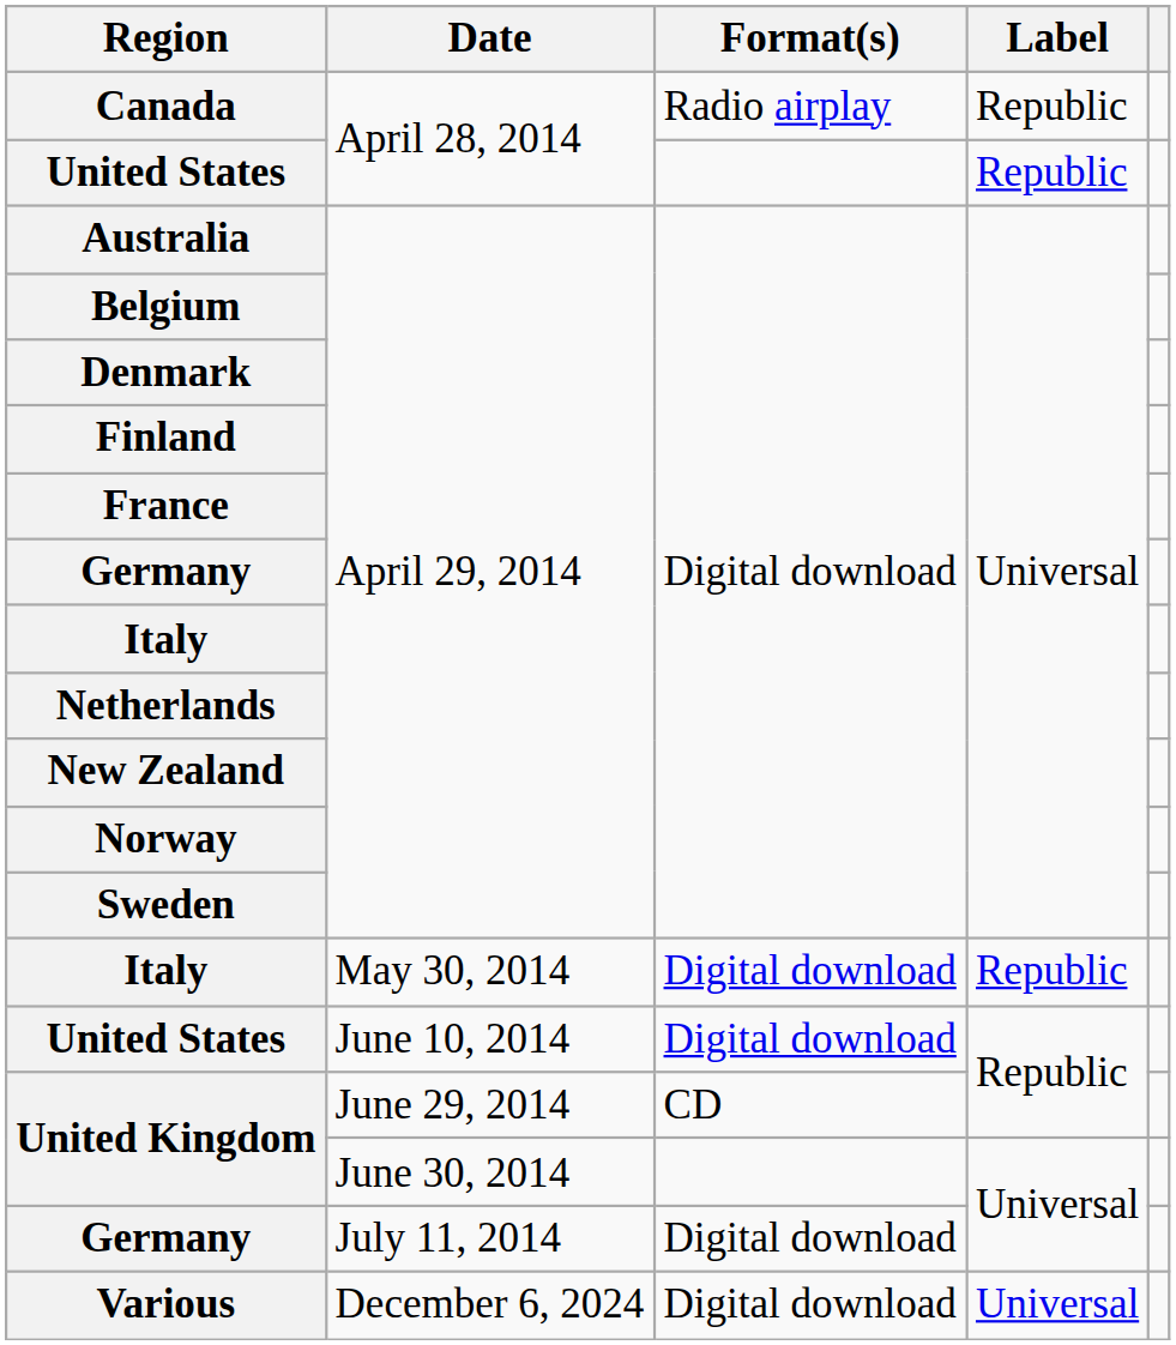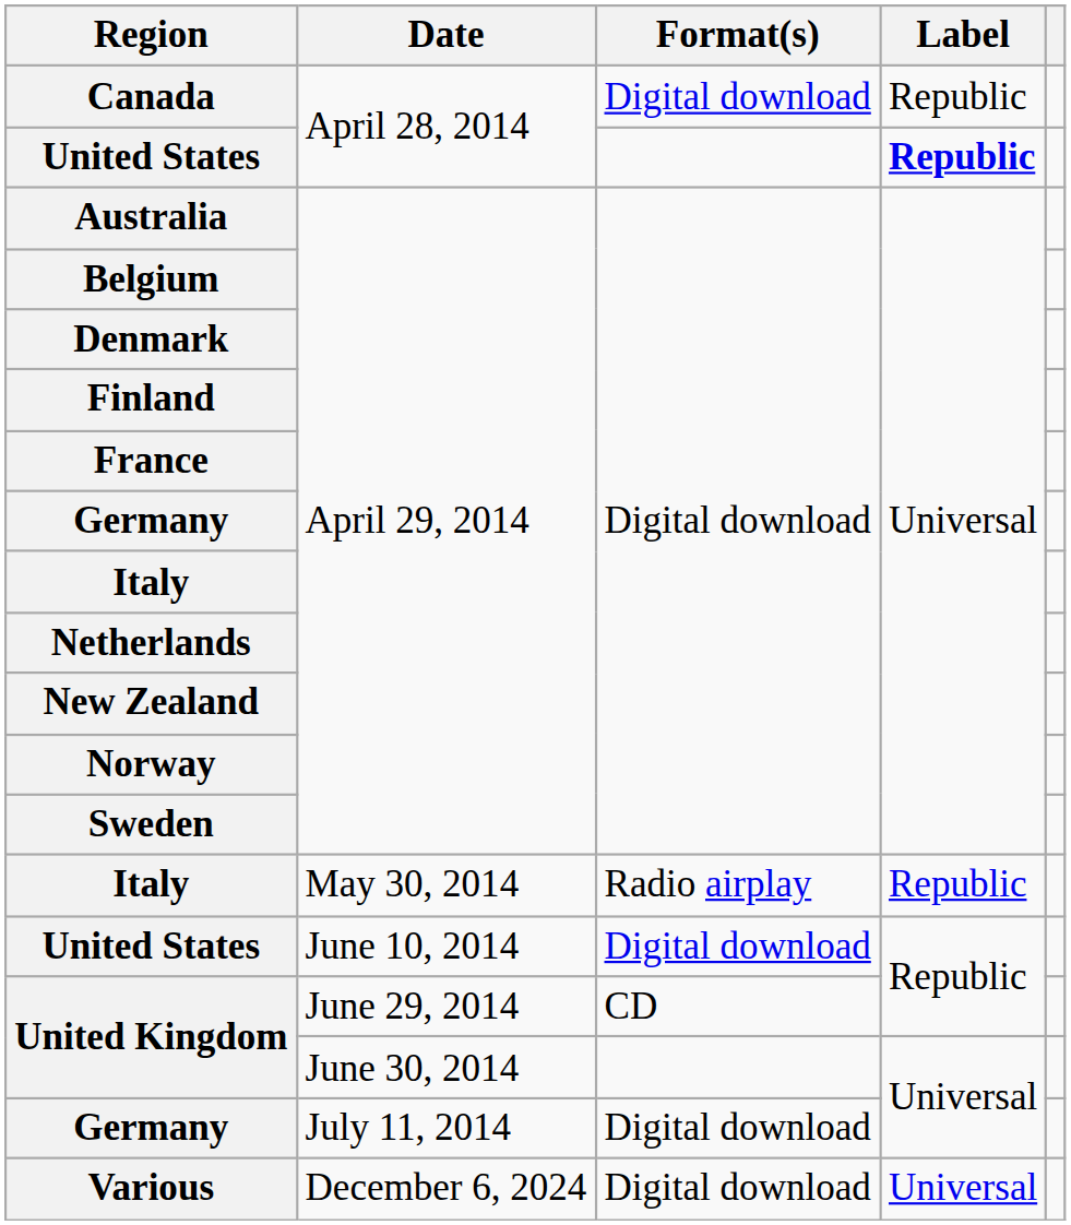Canada | Format(s): Radio airplay -> Digital download
United States / April 28, 2014 | Label: normal -> bold
Italy / May 30, 2014 | Format(s): Digital download -> Radio airplay
